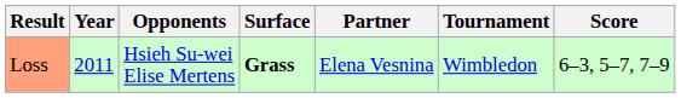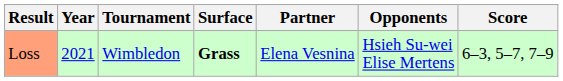columns swapped: Tournament <-> Opponents
Loss | Year: 2011 -> 2021
